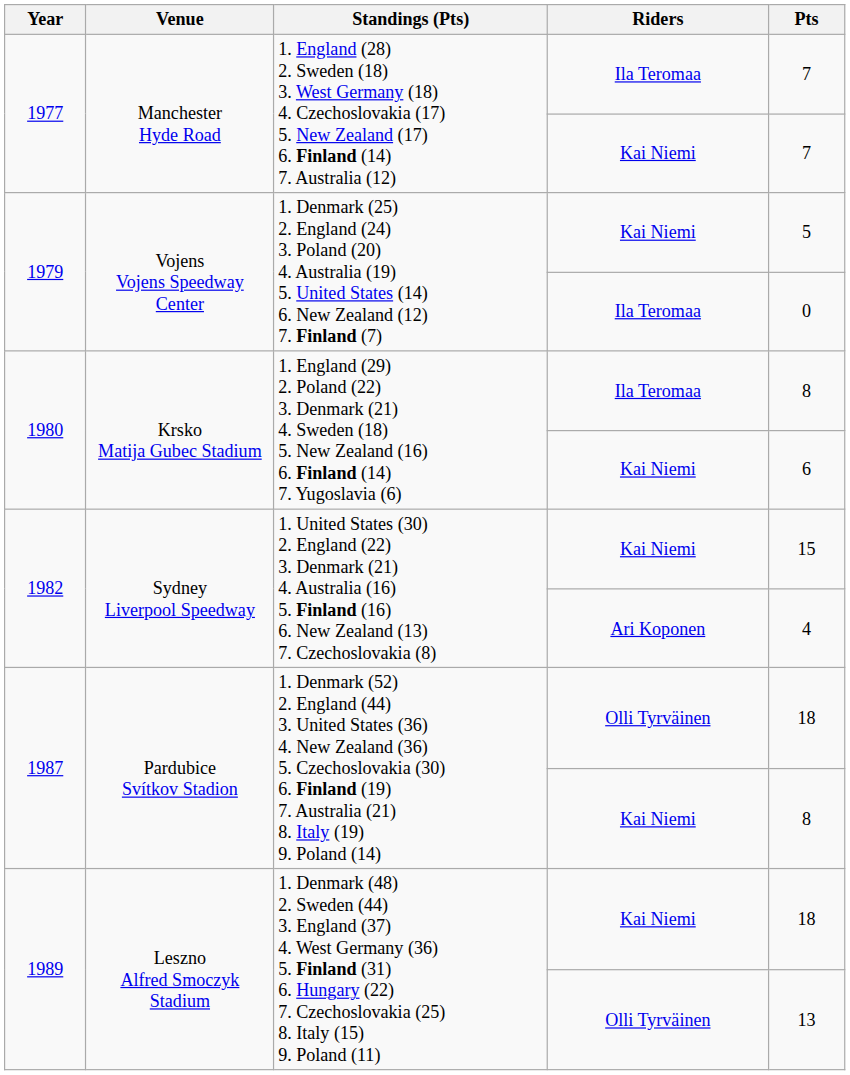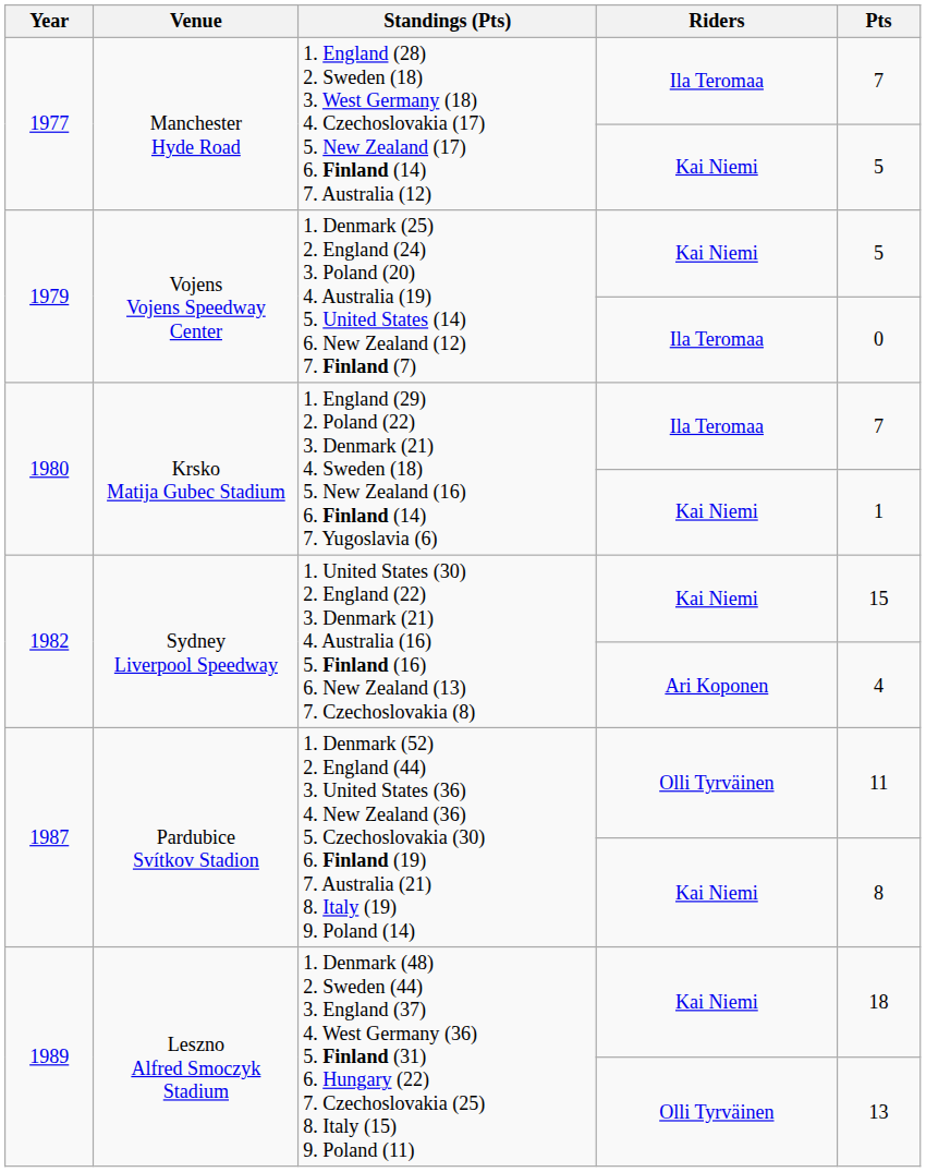1977 / Kai Niemi | Pts: 7 -> 5
1980 / Ila Teromaa | Pts: 8 -> 7
1980 / Kai Niemi | Pts: 6 -> 1
1987 / Olli Tyrväinen | Pts: 18 -> 11
